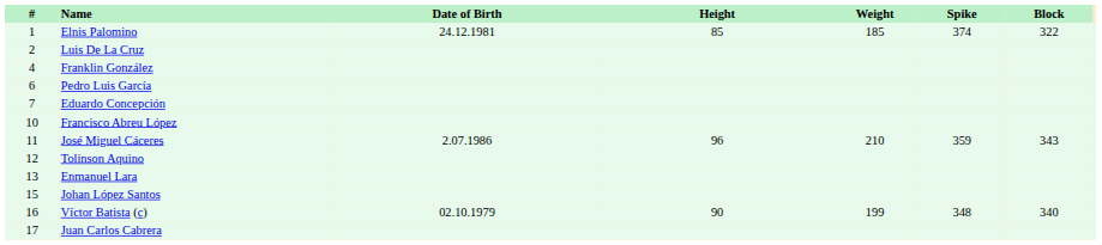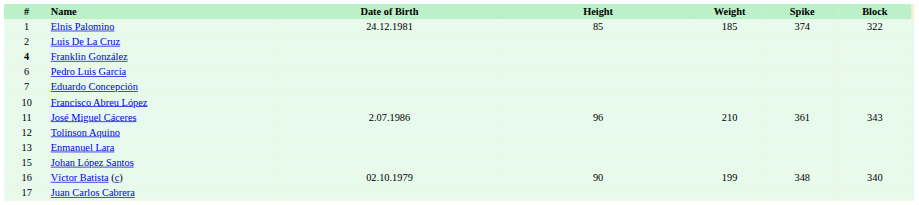Franklin González | #: normal -> bold
José Miguel Cáceres | Spike: 359 -> 361
